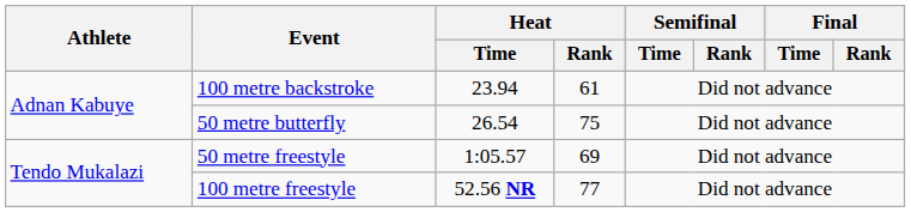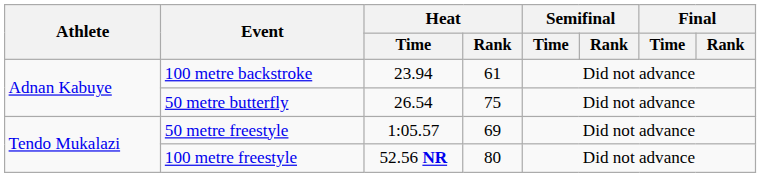100 metre freestyle | Heat / Rank: 77 -> 80
